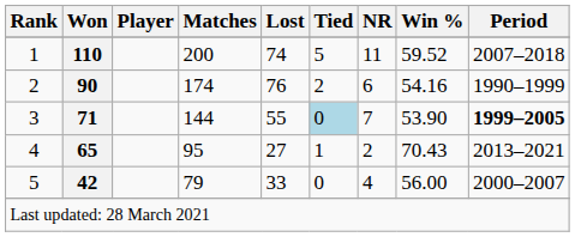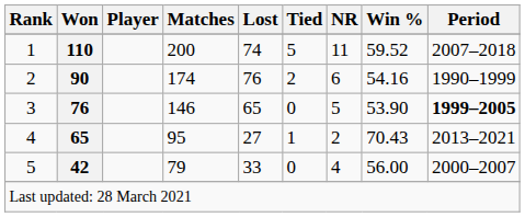3 | Won: 71 -> 76
3 | Matches: 144 -> 146
3 | Lost: 55 -> 65
3 | Tied: lightblue background -> no background
3 | NR: 7 -> 5
